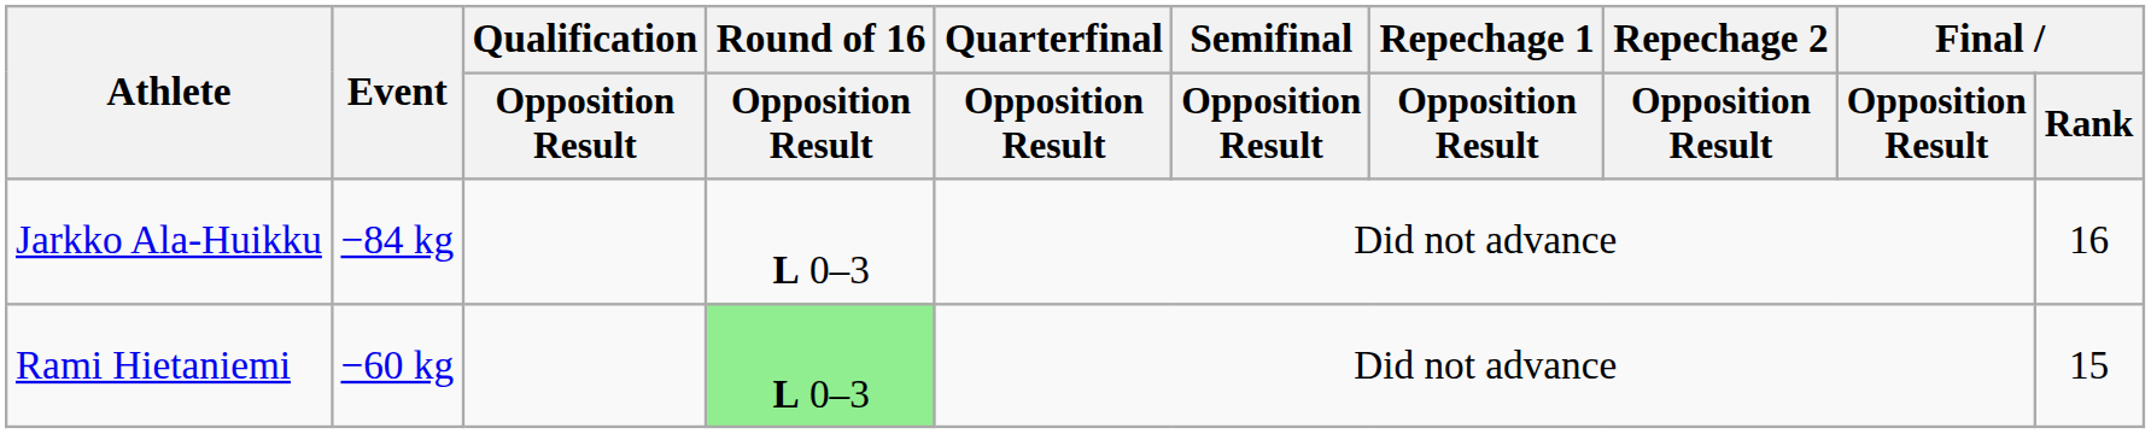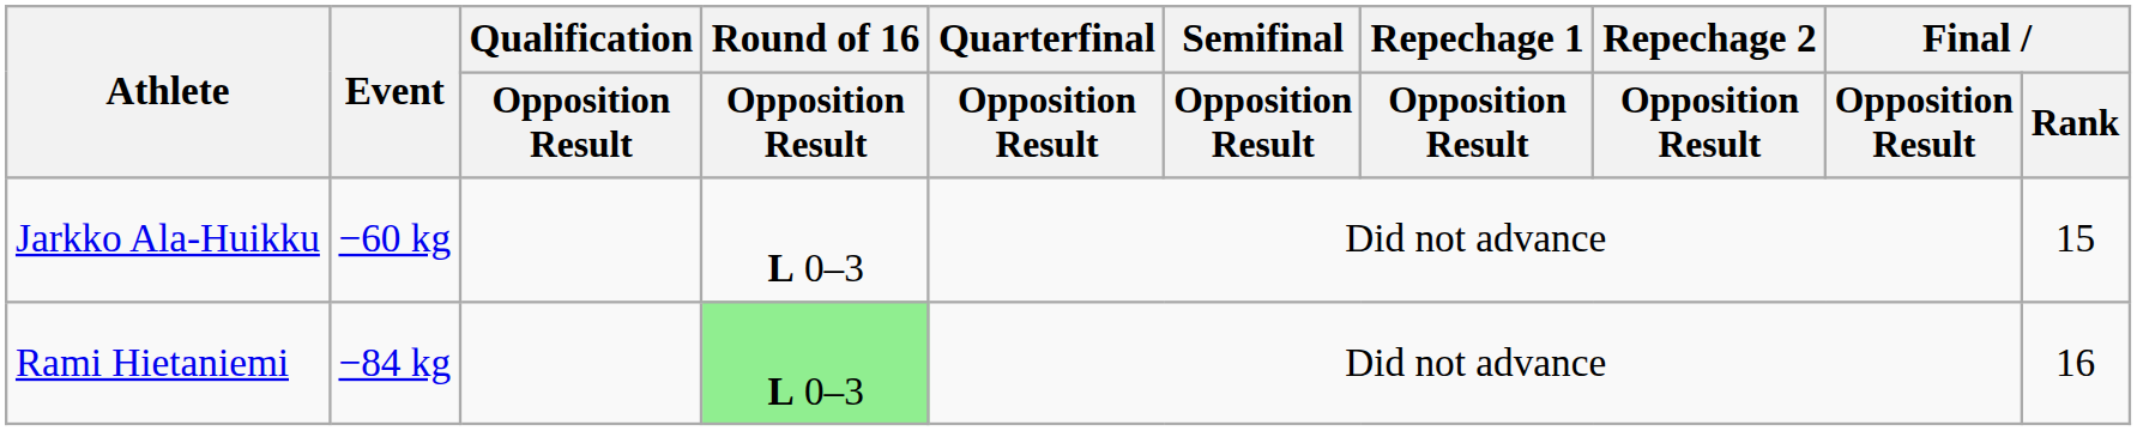Jarkko Ala-Huikku | Event: −84 kg -> −60 kg
Jarkko Ala-Huikku | Final / Rank: 16 -> 15
Rami Hietaniemi | Event: −60 kg -> −84 kg
Rami Hietaniemi | Final / Rank: 15 -> 16
